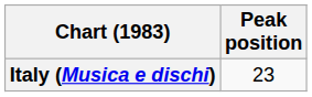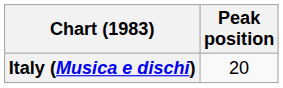Italy (Musica e dischi) | Peak position: 23 -> 20
